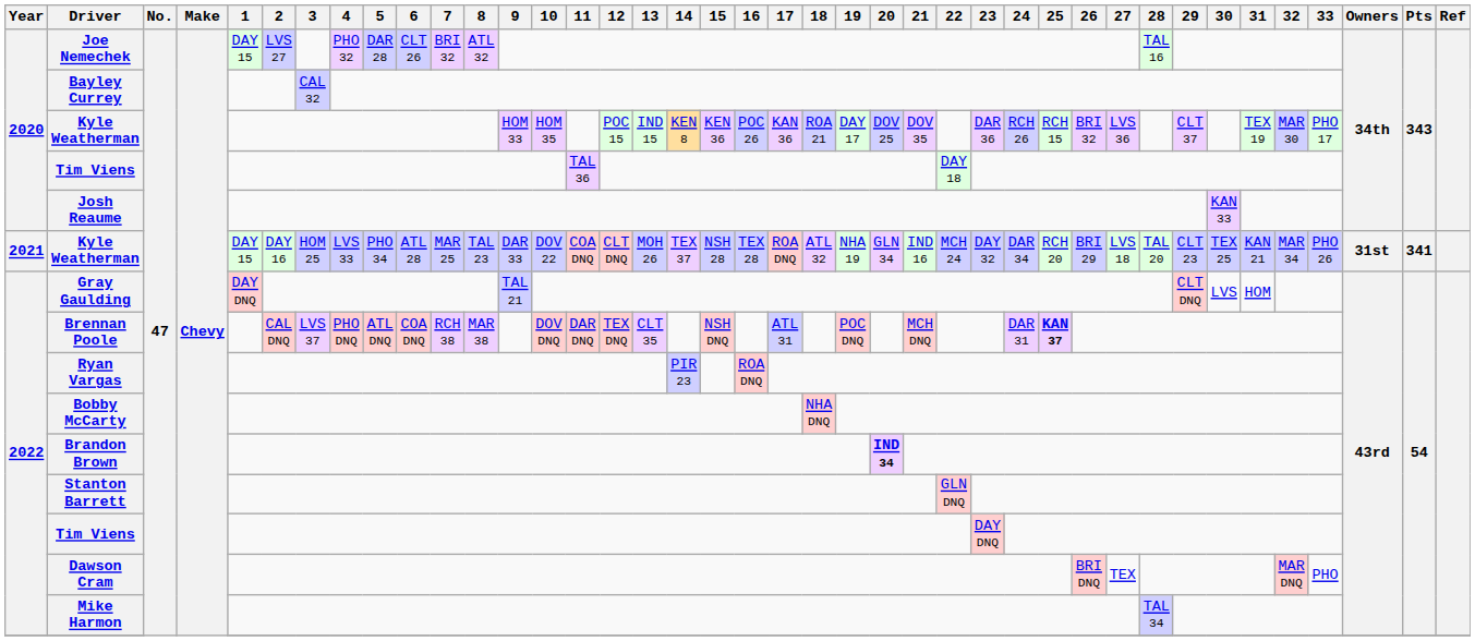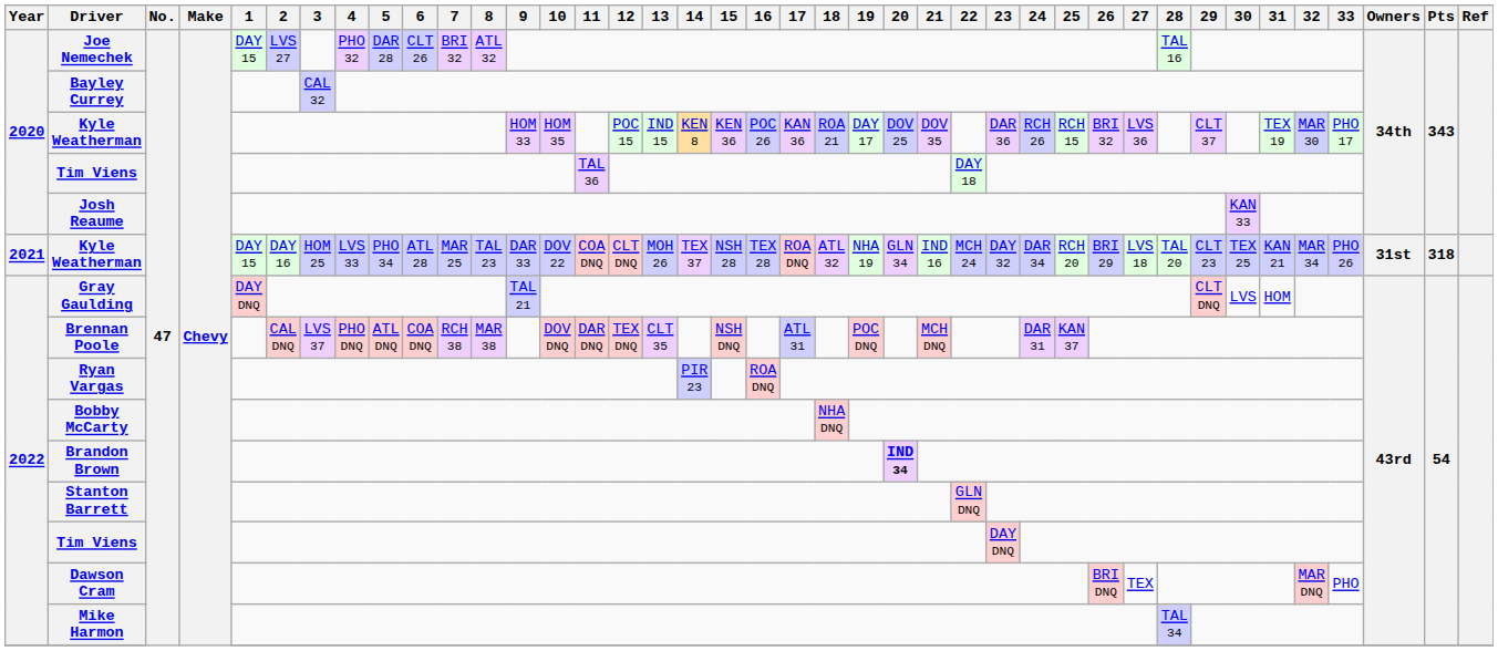2021 / Kyle Weatherman | Pts: 341 -> 318
Brennan Poole | 25: bold -> normal
